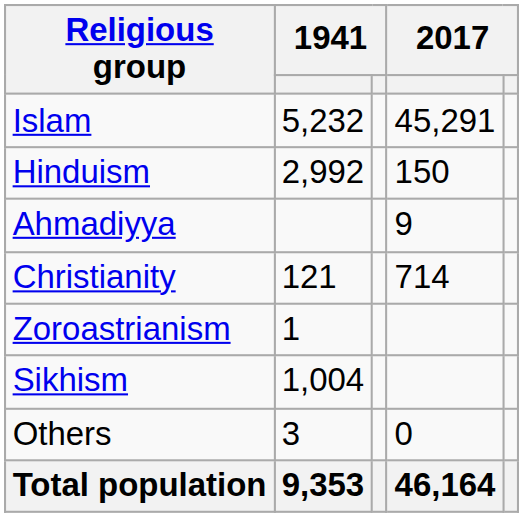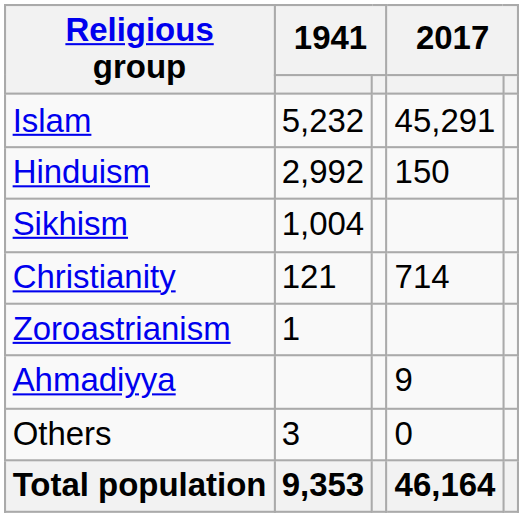rows swapped: Sikhism <-> Ahmadiyya
